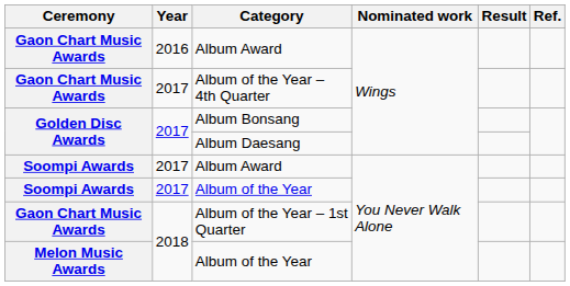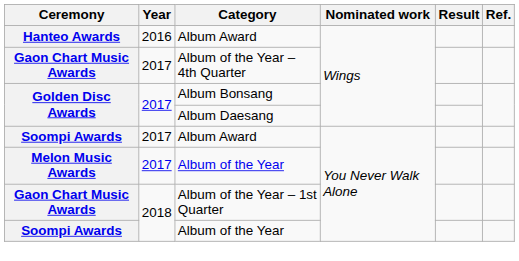2016 / Album Award | Ceremony: Gaon Chart Music Awards -> Hanteo Awards
2017 / Album of the Year | Ceremony: Soompi Awards -> Melon Music Awards
2018 / Album of the Year | Ceremony: Melon Music Awards -> Soompi Awards
